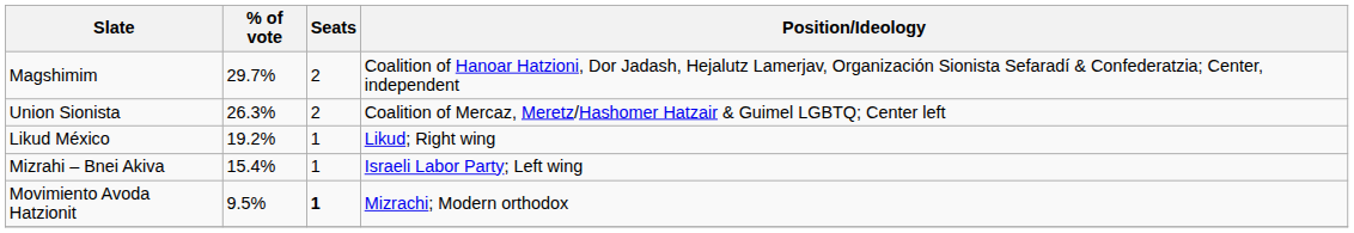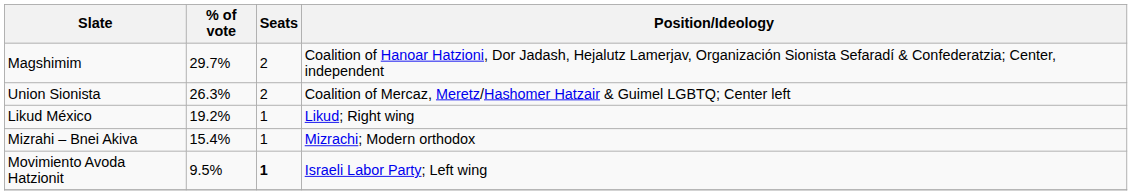Mizrahi – Bnei Akiva | Position/Ideology: Israeli Labor Party; Left wing -> Mizrachi; Modern orthodox
Movimiento Avoda Hatzionit | Position/Ideology: Mizrachi; Modern orthodox -> Israeli Labor Party; Left wing
